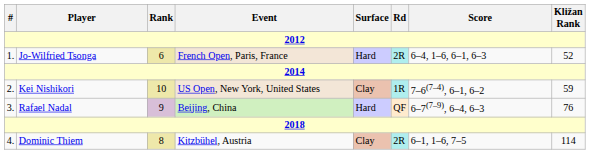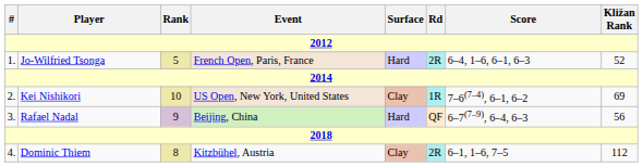Jo-Wilfried Tsonga | Rank: 6 -> 5
Kei Nishikori | Kližan Rank: 59 -> 69
Rafael Nadal | Kližan Rank: 76 -> 56
Dominic Thiem | Kližan Rank: 114 -> 112
